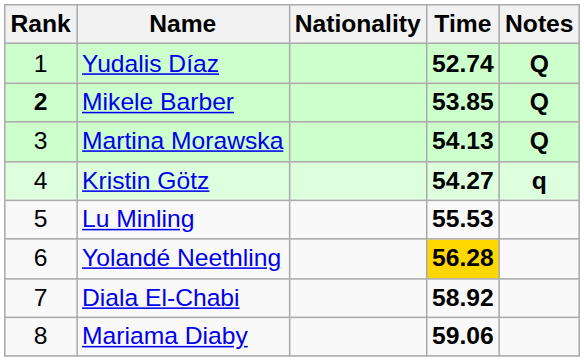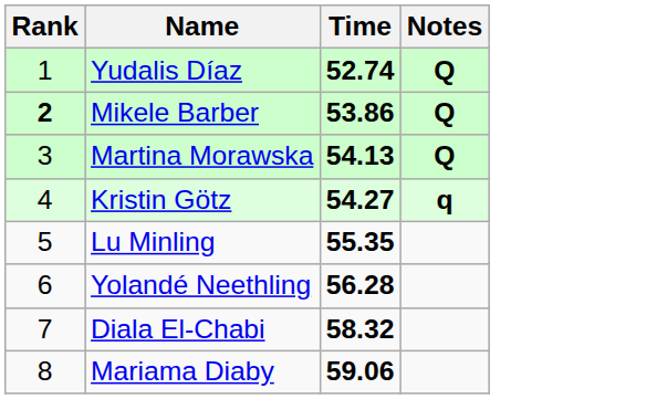- column: Nationality
Mikele Barber | Time: 53.85 -> 53.86
Lu Minling | Time: 55.53 -> 55.35
Yolandé Neethling | Time: gold background -> no background
Diala El-Chabi | Time: 58.92 -> 58.32
